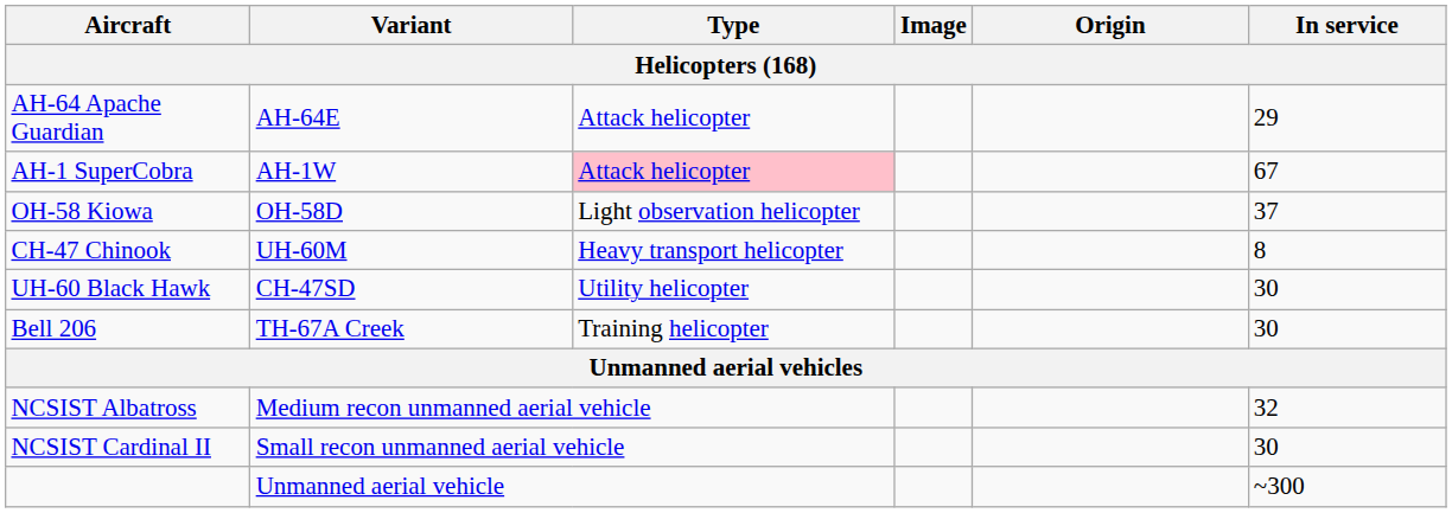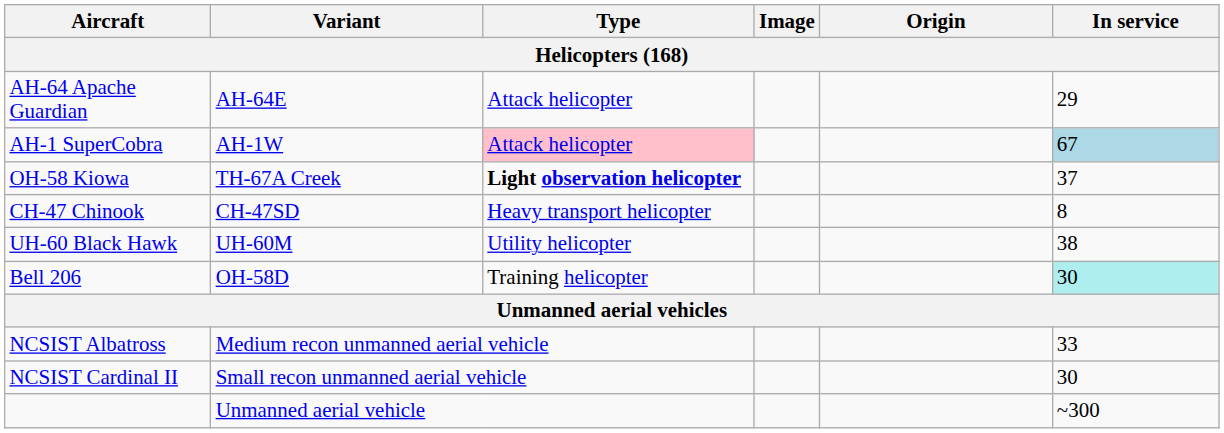AH-1 SuperCobra | In service: no background -> lightblue background
OH-58 Kiowa | Variant: OH-58D -> TH-67A Creek
OH-58 Kiowa | Type: normal -> bold
CH-47 Chinook | Variant: UH-60M -> CH-47SD
UH-60 Black Hawk | Variant: CH-47SD -> UH-60M
UH-60 Black Hawk | In service: 30 -> 38
Bell 206 | Variant: TH-67A Creek -> OH-58D
Bell 206 | In service: no background -> paleturquoise background
NCSIST Albatross | In service: 32 -> 33
